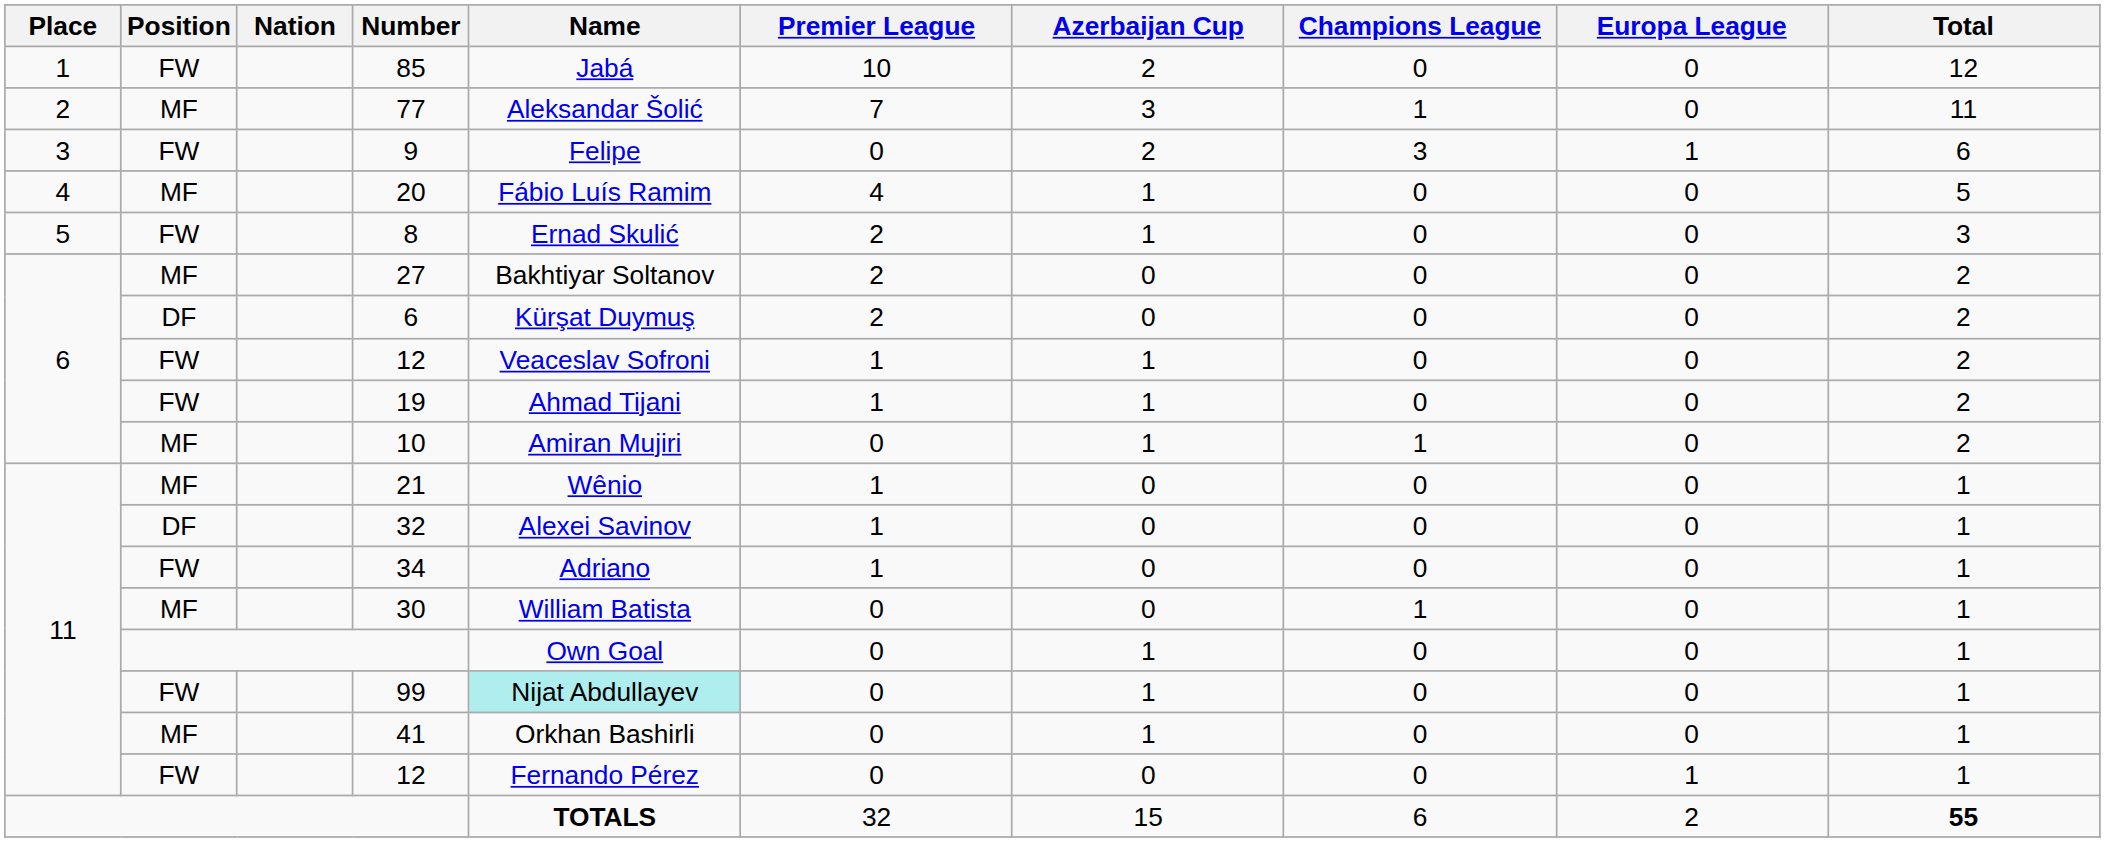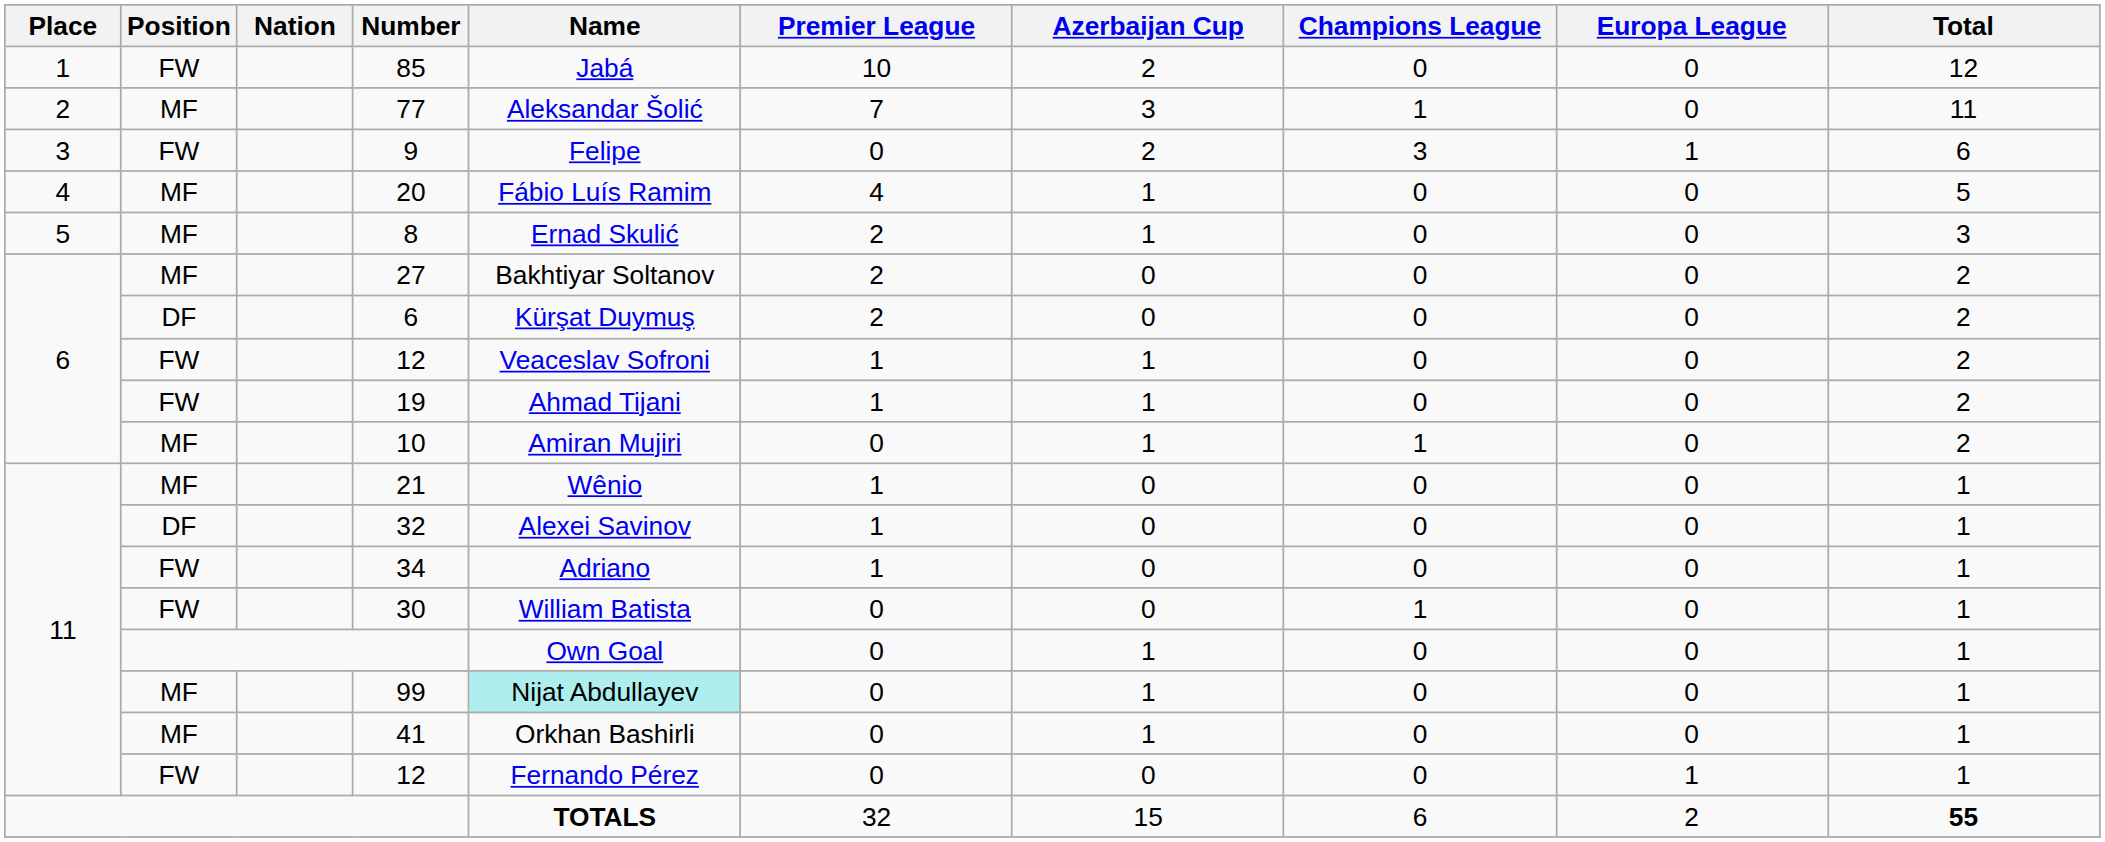8 | Position: FW -> MF
30 | Position: MF -> FW
99 | Position: FW -> MF
